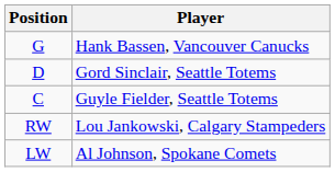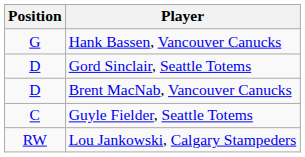+ row: D | Brent MacNab, Vancouver Canucks
- row: LW | Al Johnson, Spokane Comets
